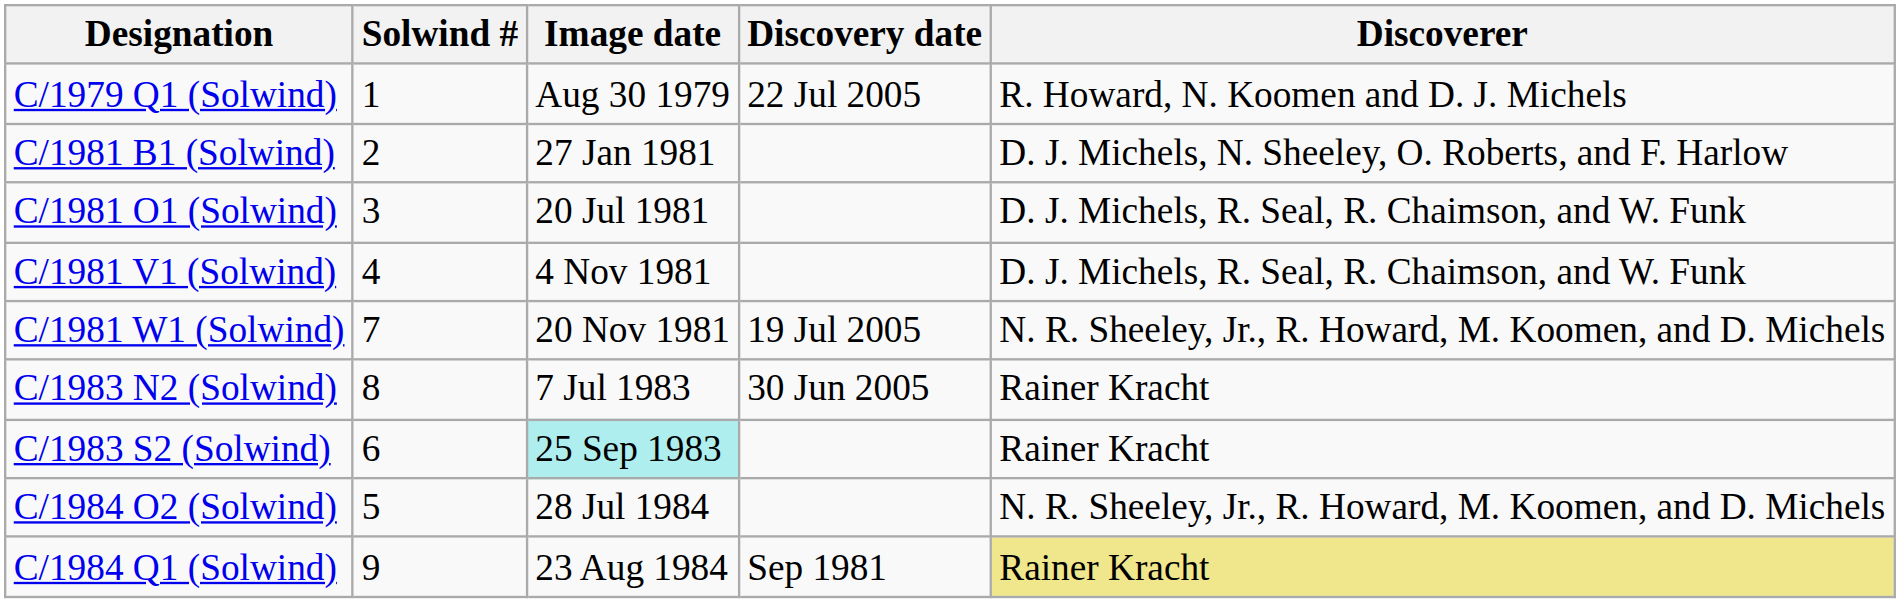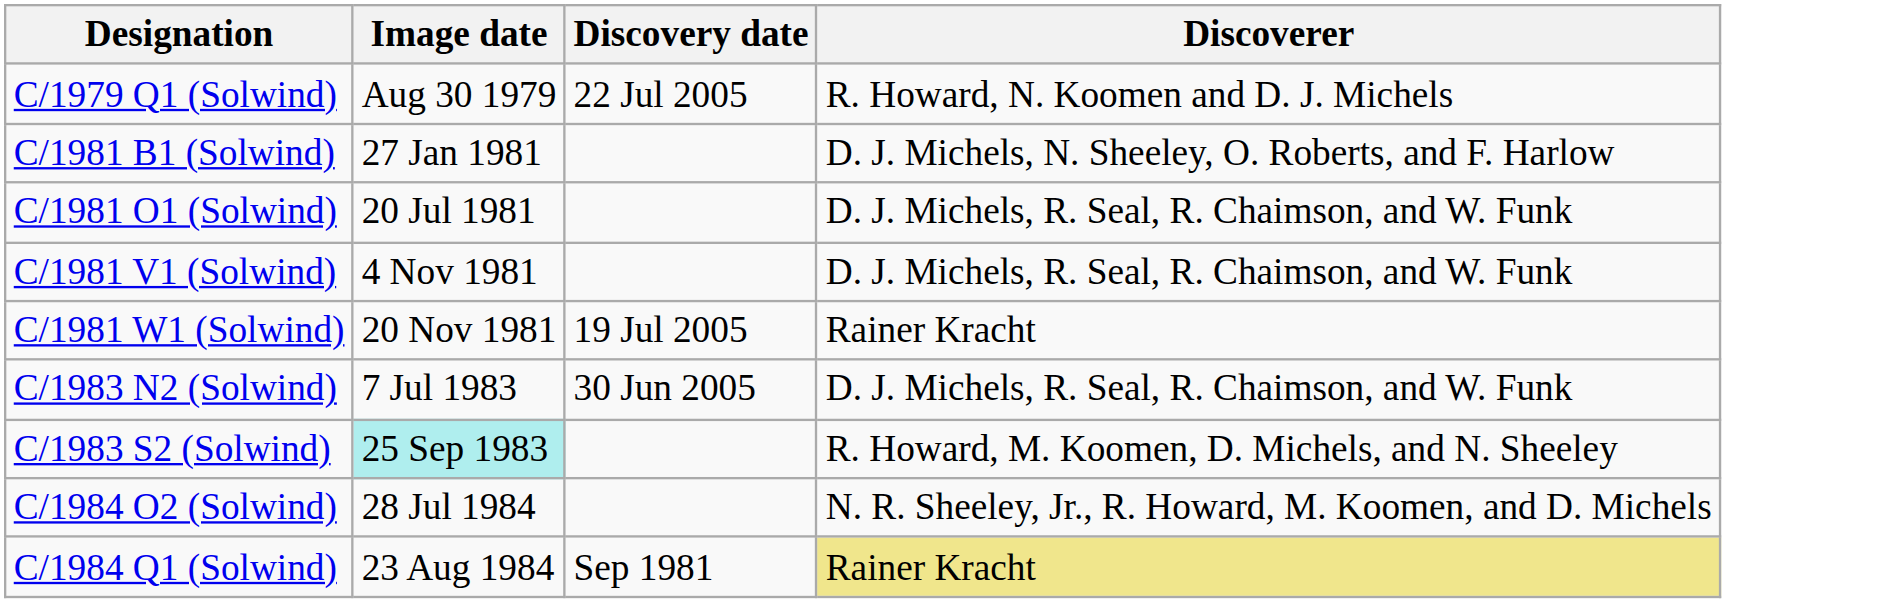- column: Solwind # | 1 | 2 | 3 | 4 | 7 | 8 | 6 | 5 | 9
C/1981 W1 (Solwind) | Discoverer: N. R. Sheeley, Jr., R. Howard, M. Koomen, and D. Michels -> Rainer Kracht
C/1983 N2 (Solwind) | Discoverer: Rainer Kracht -> D. J. Michels, R. Seal, R. Chaimson, and W. Funk
C/1983 S2 (Solwind) | Discoverer: Rainer Kracht -> R. Howard, M. Koomen, D. Michels, and N. Sheeley
